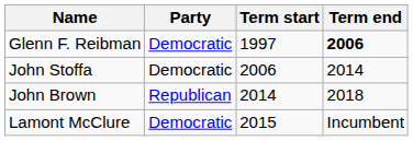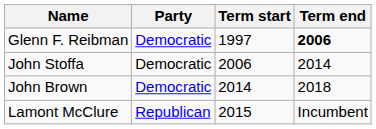John Brown | Party: Republican -> Democratic
Lamont McClure | Party: Democratic -> Republican
